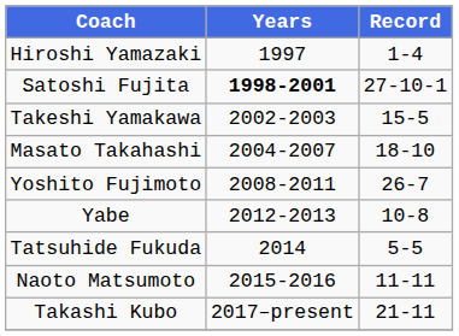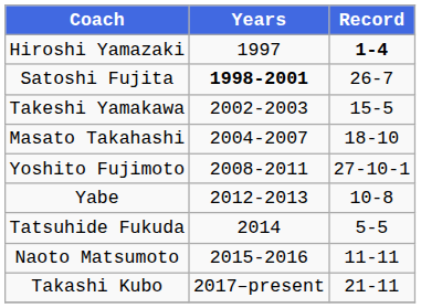Hiroshi Yamazaki | Record: normal -> bold
Satoshi Fujita | Record: 27-10-1 -> 26-7
Yoshito Fujimoto | Record: 26-7 -> 27-10-1
